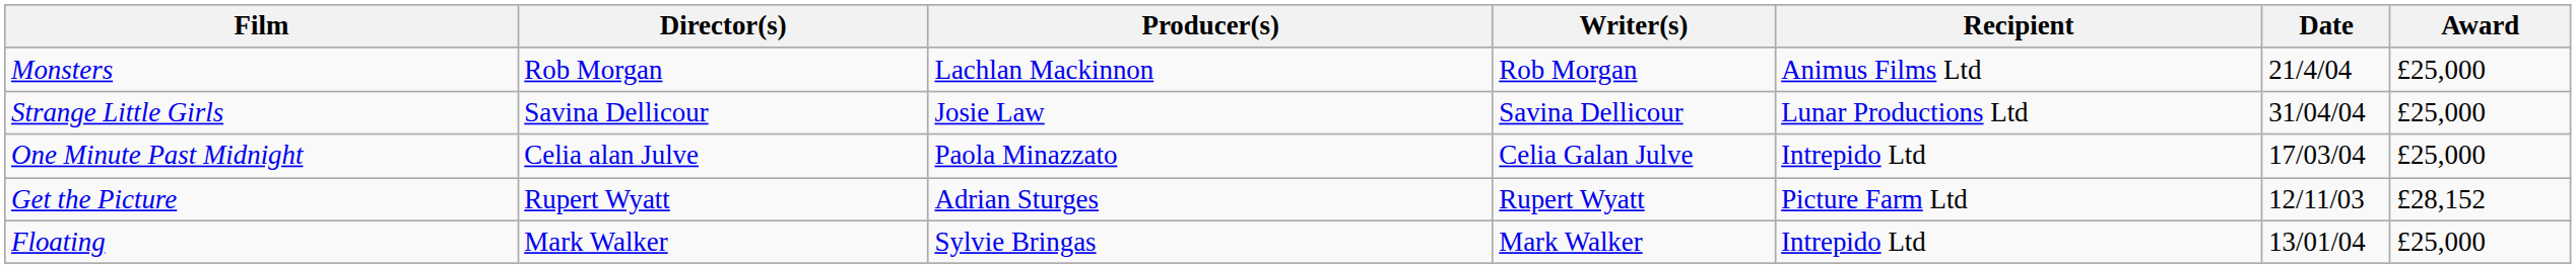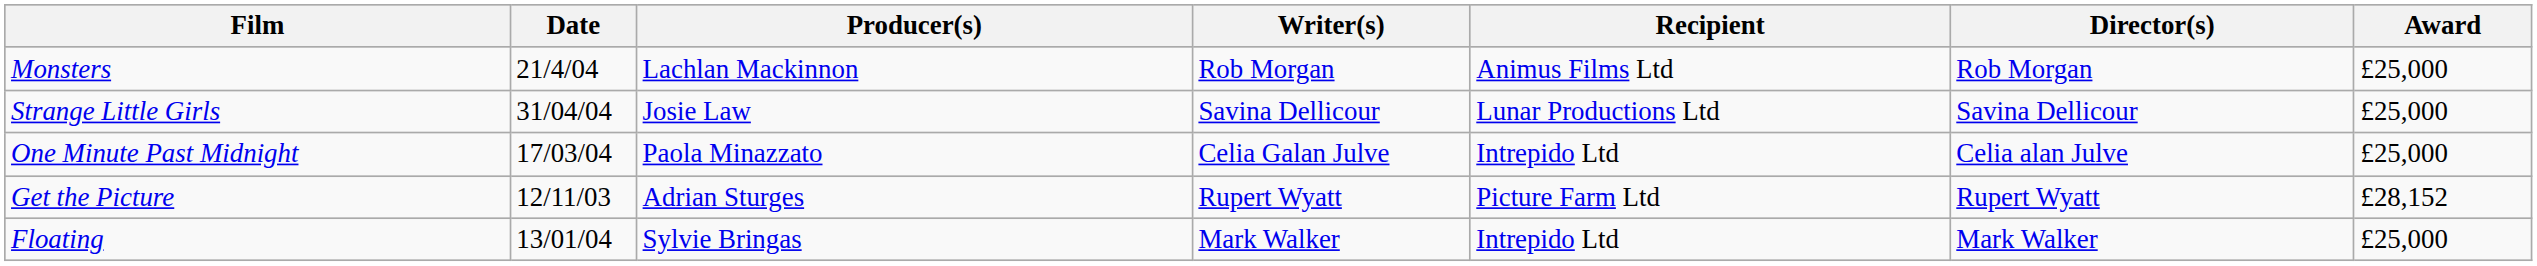columns swapped: Director(s) <-> Date
